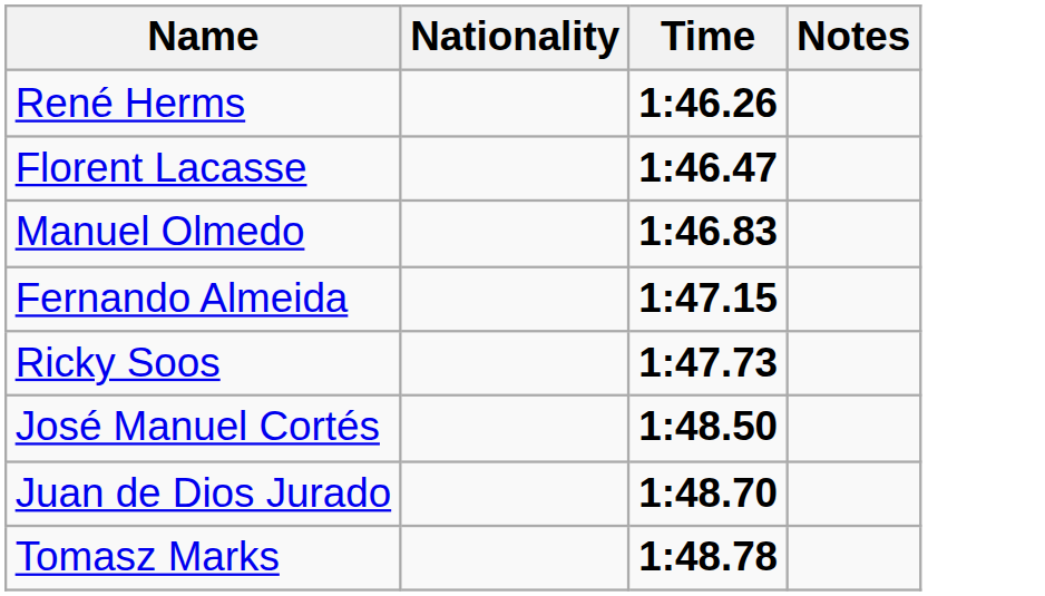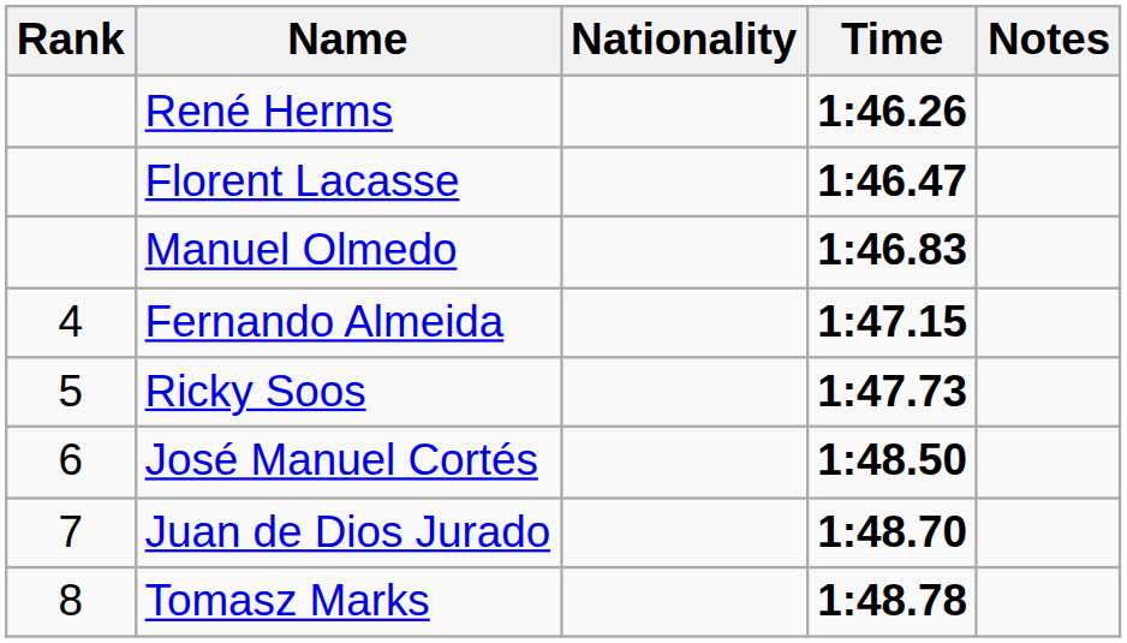+ column: Rank | 4 | 5 | 6 | 7 | 8
